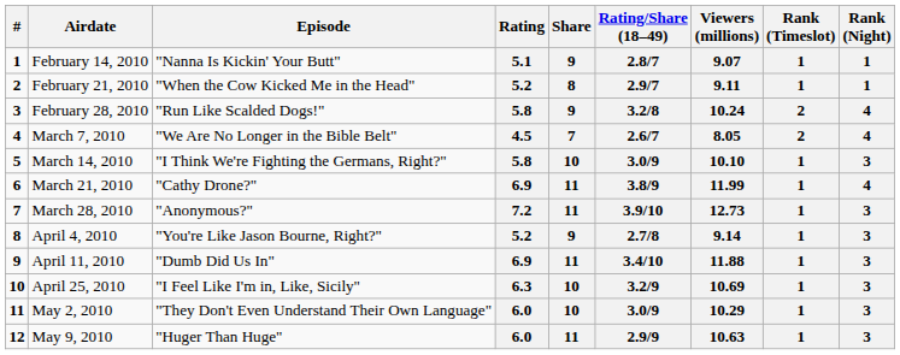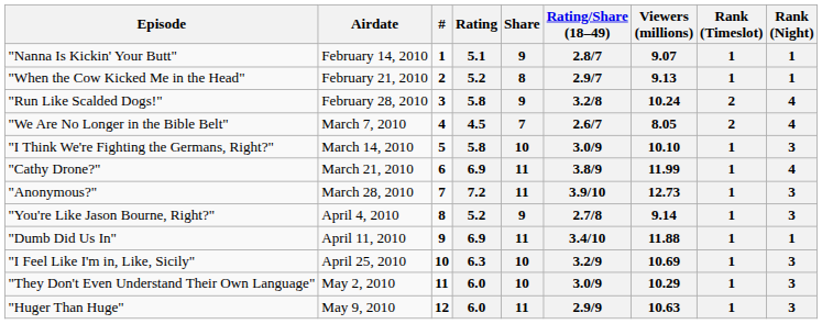columns swapped: # <-> Episode
February 21, 2010 | Viewers (millions): 9.11 -> 9.13
April 11, 2010 | Rank (Night): 3 -> 1
